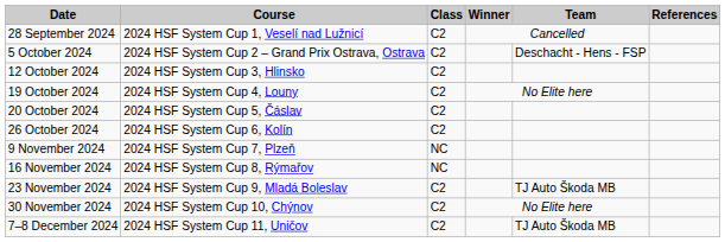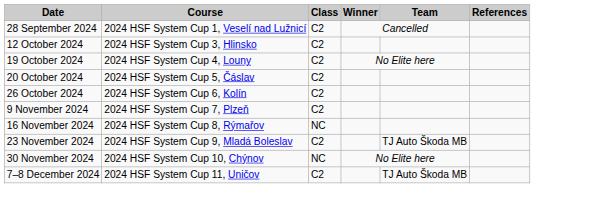- row: 5 October 2024 | 2024 HSF System Cup 2 – Grand Prix Ostrava, Ostrava | C2 | Deschacht - Hens - FSP
9 November 2024 | Class: NC -> C2
30 November 2024 | Class: C2 -> NC
